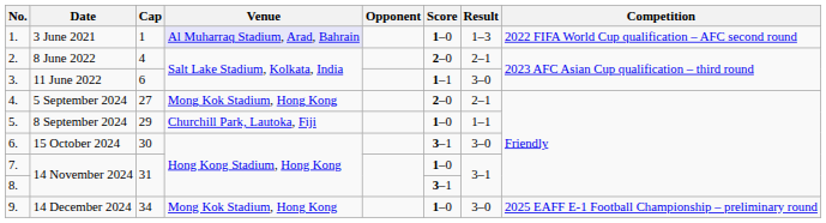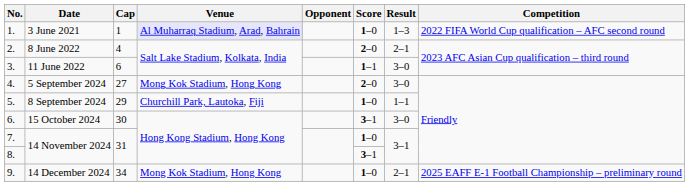4. | Result: 2–1 -> 3–0
9. | Result: 3–0 -> 2–1
